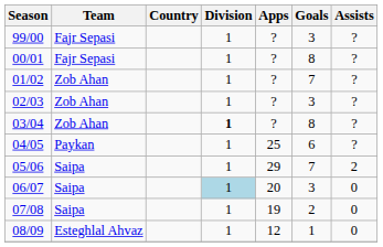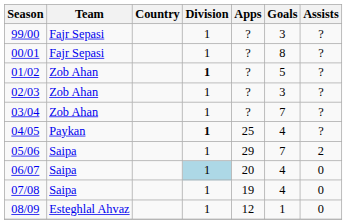01/02 | Division: normal -> bold
01/02 | Goals: 7 -> 5
03/04 | Division: bold -> normal
03/04 | Goals: 8 -> 7
04/05 | Division: normal -> bold
04/05 | Goals: 6 -> 4
06/07 | Goals: 3 -> 4
07/08 | Goals: 2 -> 4
